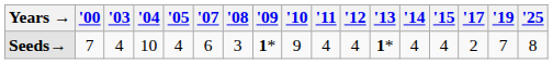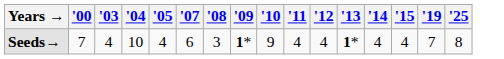- column: '17 | 2
